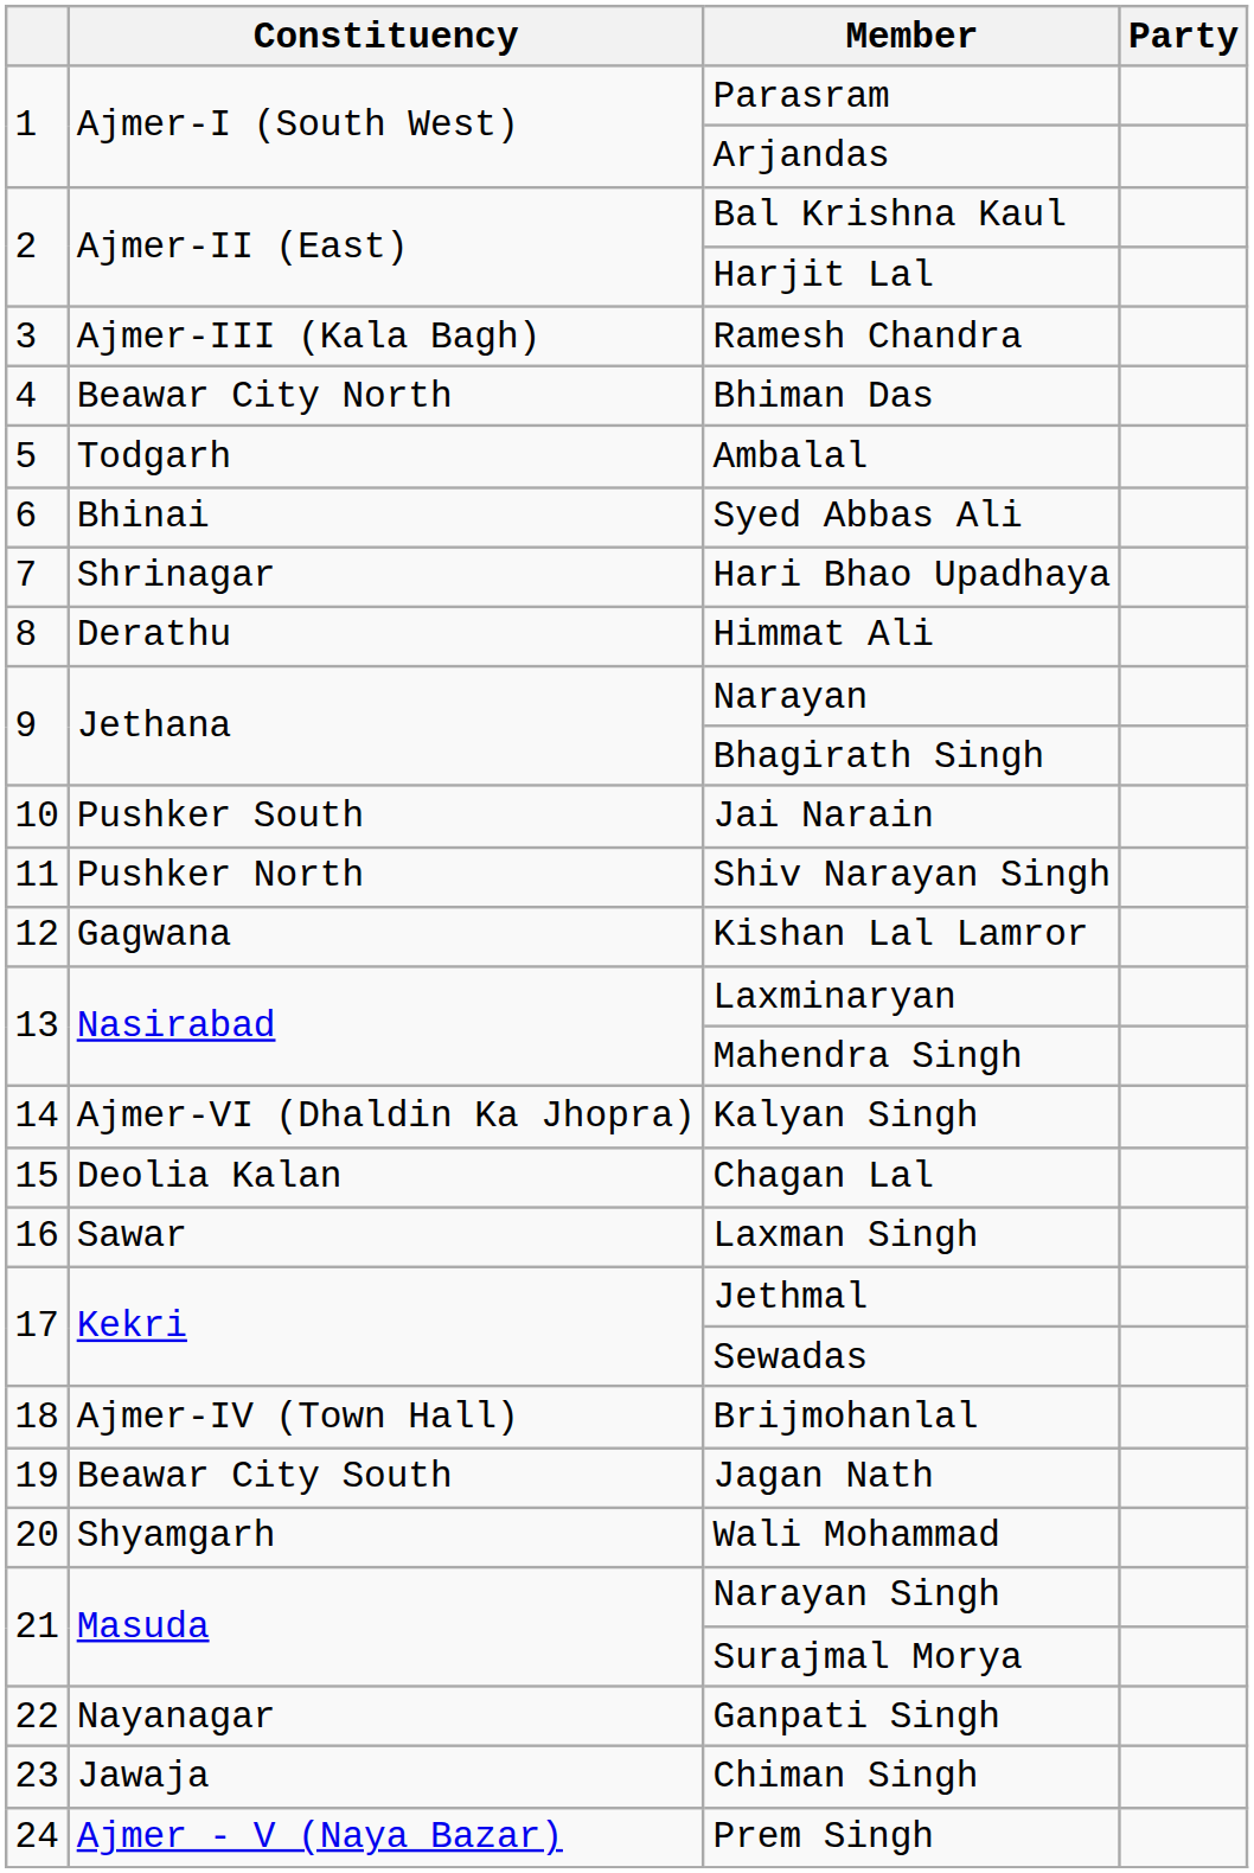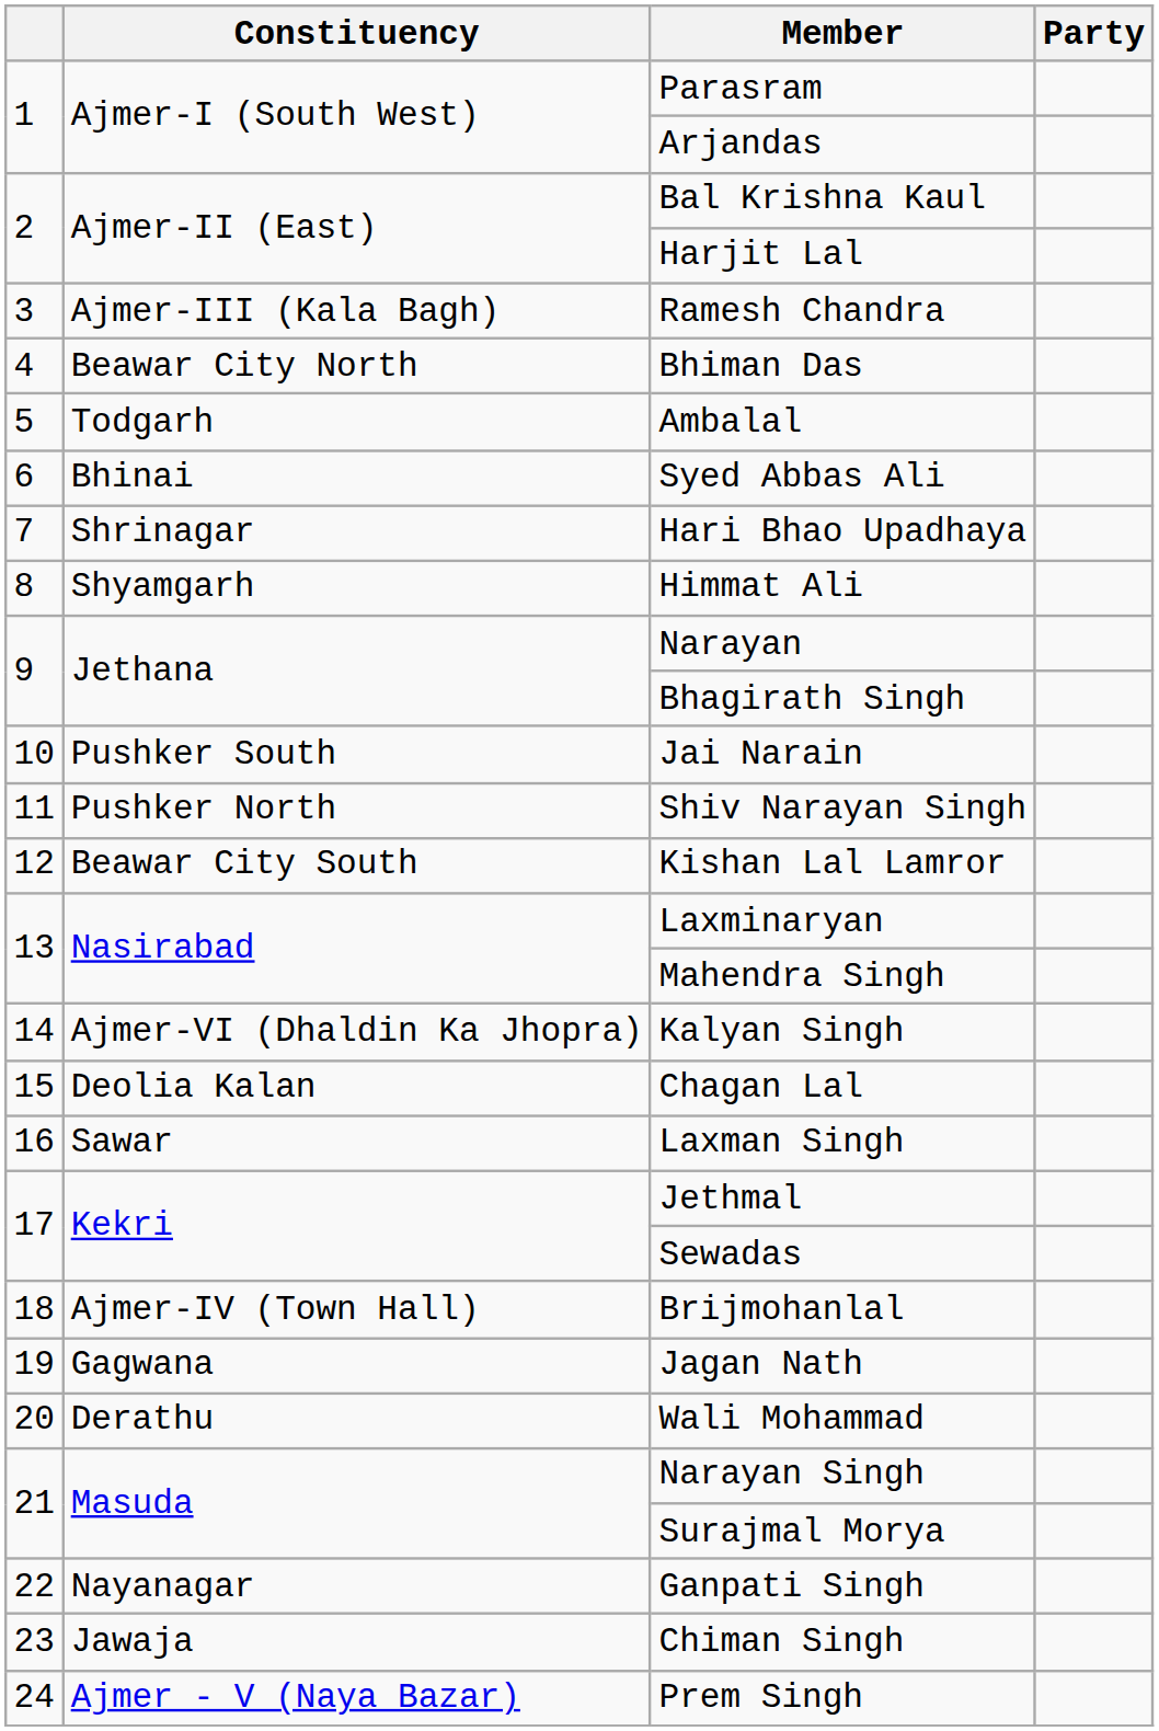Himmat Ali | Constituency: Derathu -> Shyamgarh
Kishan Lal Lamror | Constituency: Gagwana -> Beawar City South
Jagan Nath | Constituency: Beawar City South -> Gagwana
Wali Mohammad | Constituency: Shyamgarh -> Derathu
